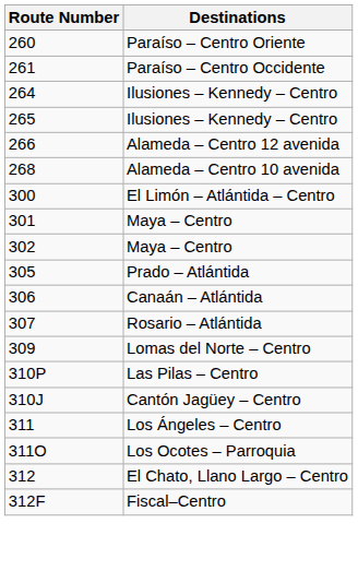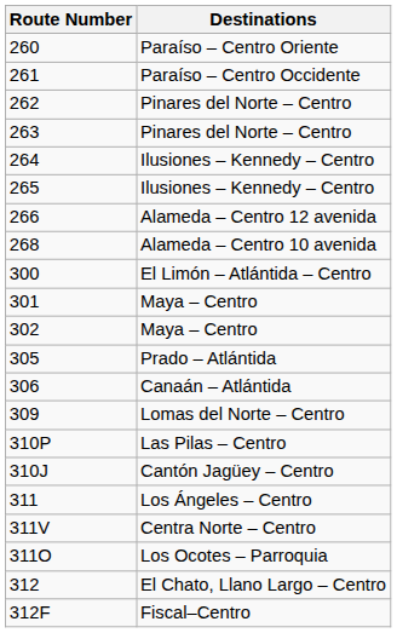+ row: 262 | Pinares del Norte – Centro
+ row: 263 | Pinares del Norte – Centro
- row: 307 | Rosario – Atlántida
+ row: 311V | Centra Norte – Centro
